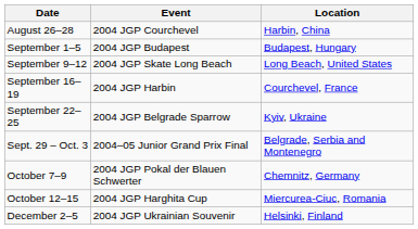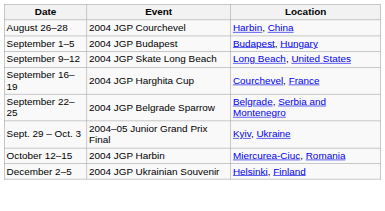September 16–19 | Event: 2004 JGP Harbin -> 2004 JGP Harghita Cup
September 22–25 | Location: Kyiv, Ukraine -> Belgrade, Serbia and Montenegro
Sept. 29 – Oct. 3 | Location: Belgrade, Serbia and Montenegro -> Kyiv, Ukraine
- row: October 7–9 | 2004 JGP Pokal der Blauen Schwerter | Chemnitz, Germany
October 12–15 | Event: 2004 JGP Harghita Cup -> 2004 JGP Harbin
